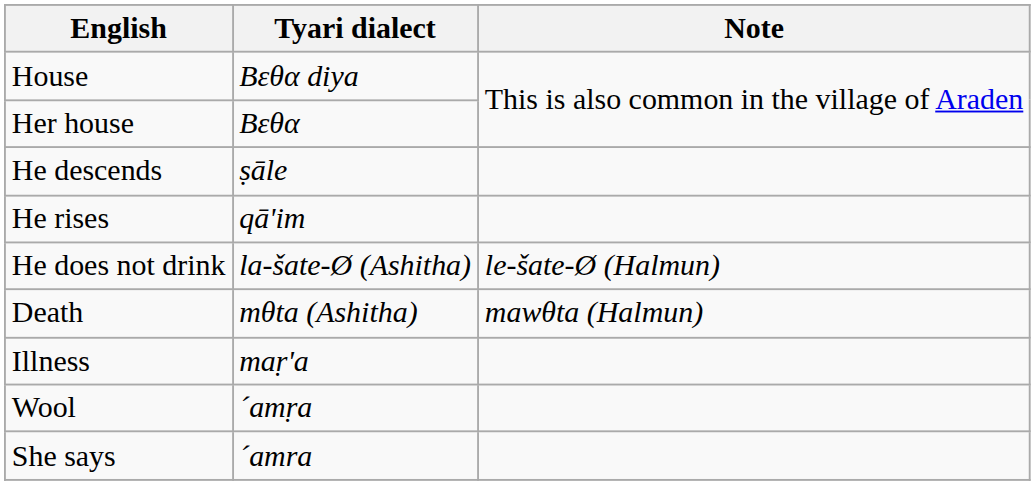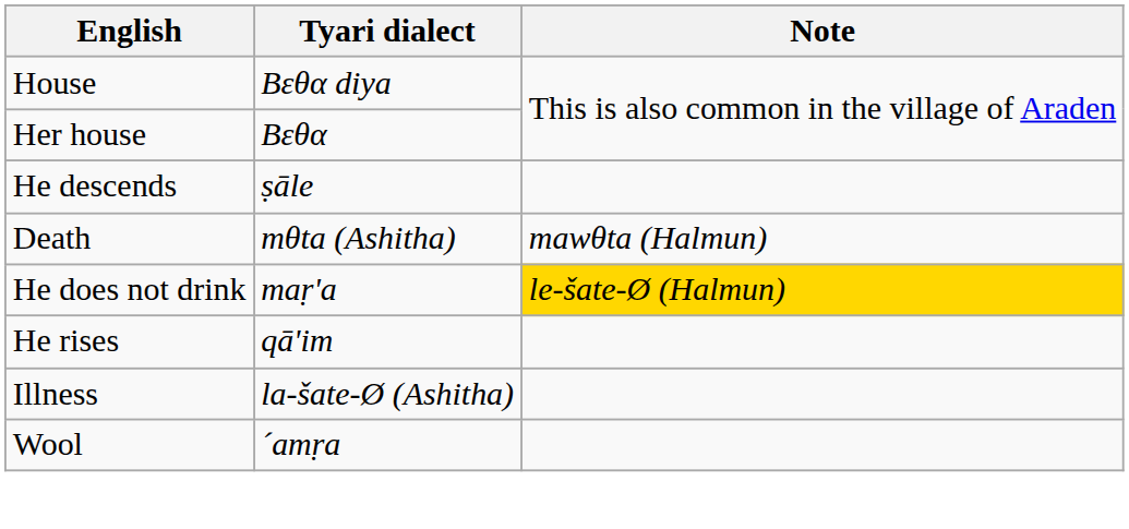rows swapped: He rises <-> Death
He does not drink | Tyari dialect: la-šate-Ø (Ashitha) -> maṛ'a
He does not drink | Note: no background -> gold background
Illness | Tyari dialect: maṛ'a -> la-šate-Ø (Ashitha)
- row: She says | ´amra
